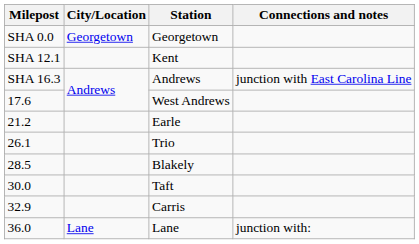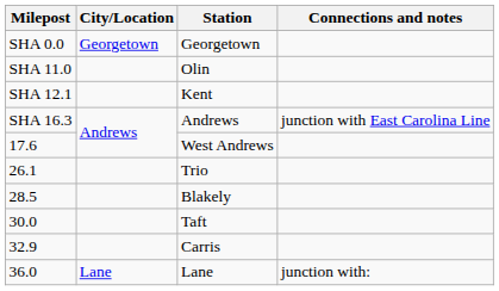+ row: SHA 11.0 | Olin
- row: 21.2 | Earle
